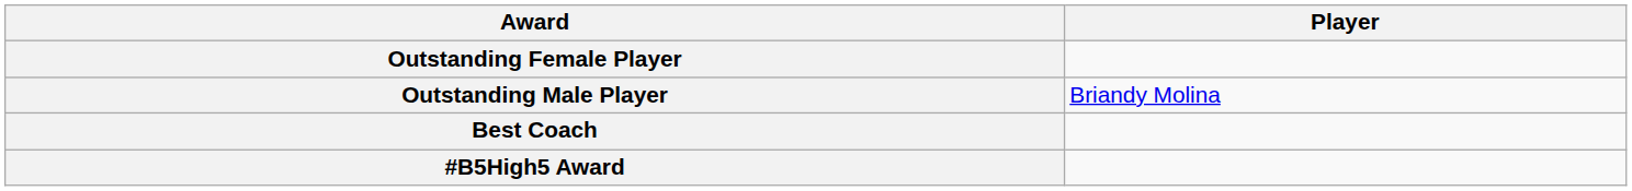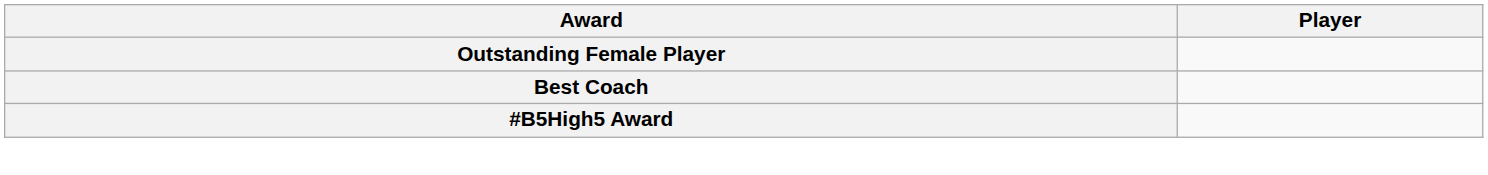- row: Outstanding Male Player | Briandy Molina
